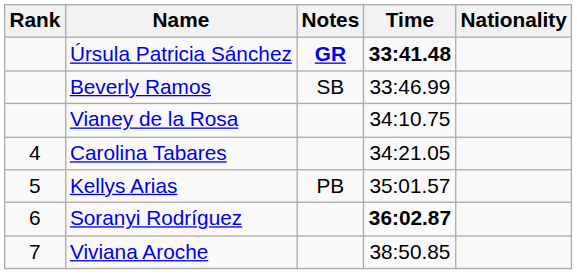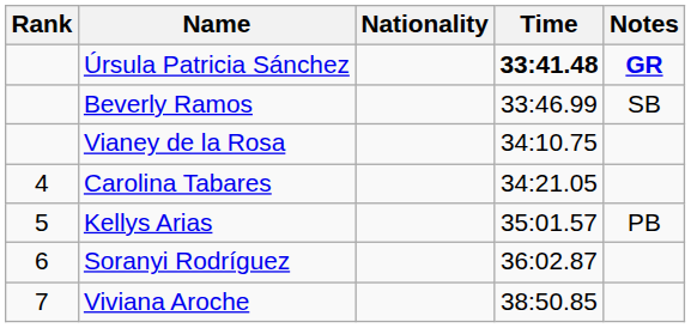columns swapped: Nationality <-> Notes
Soranyi Rodríguez | Time: bold -> normal
